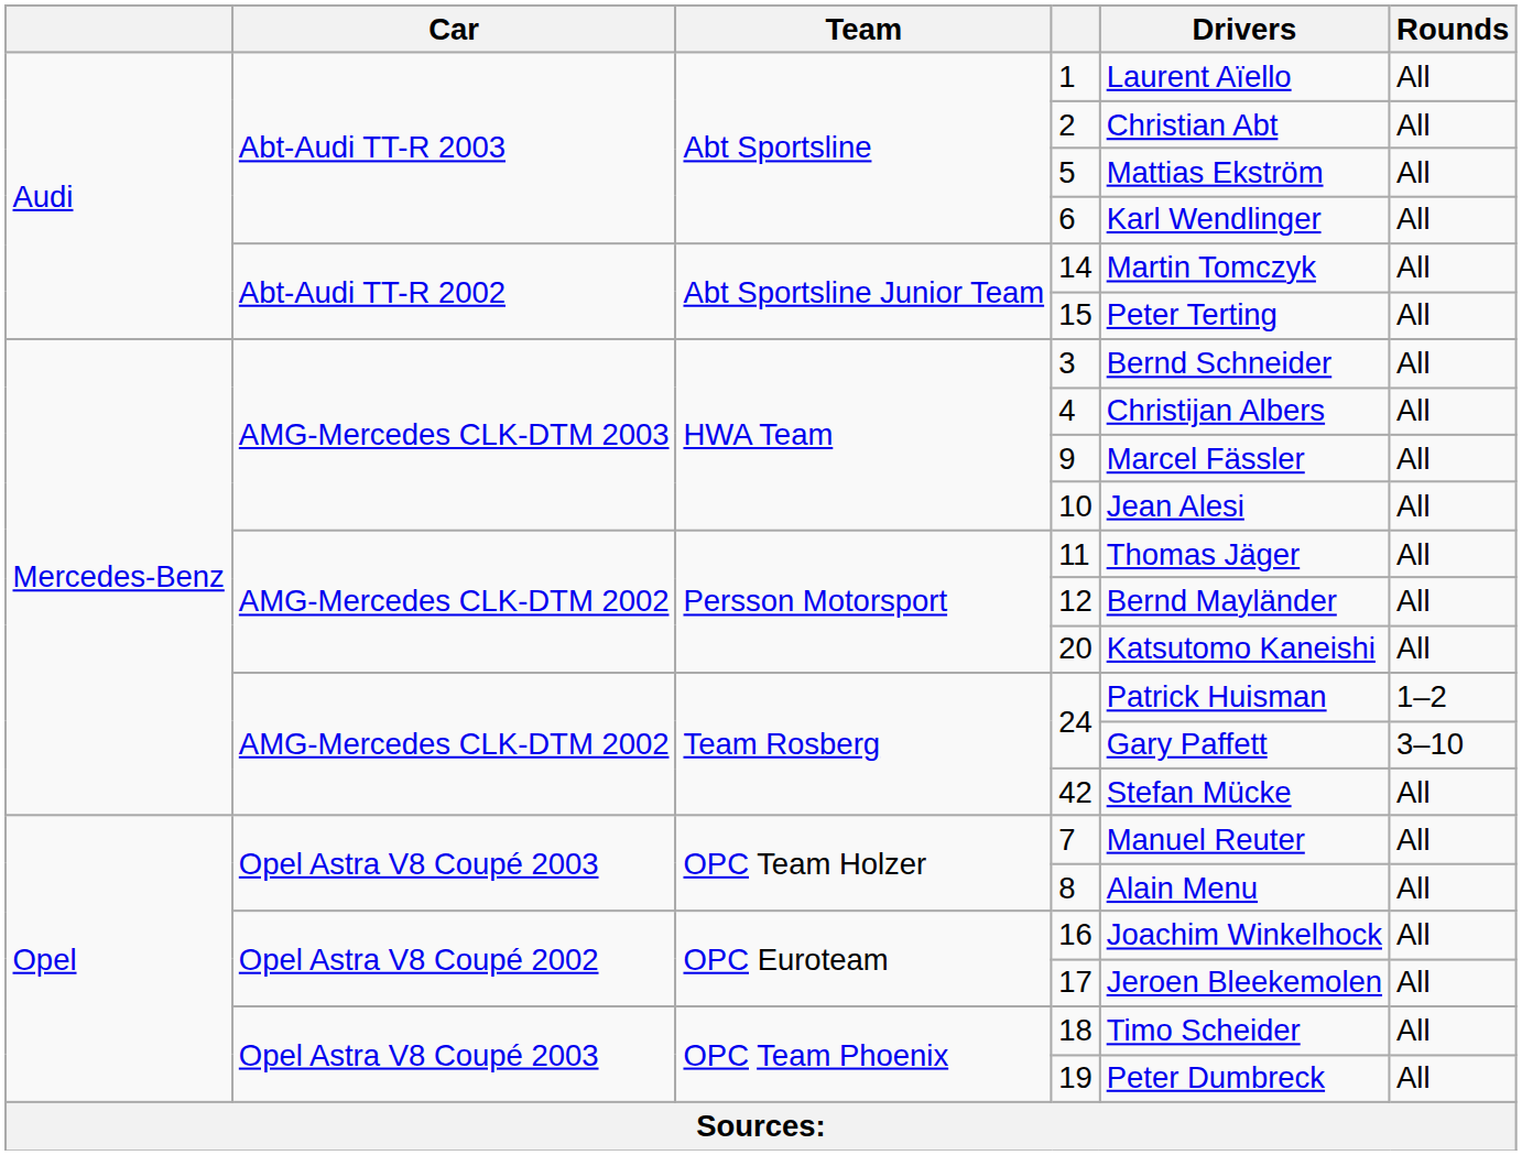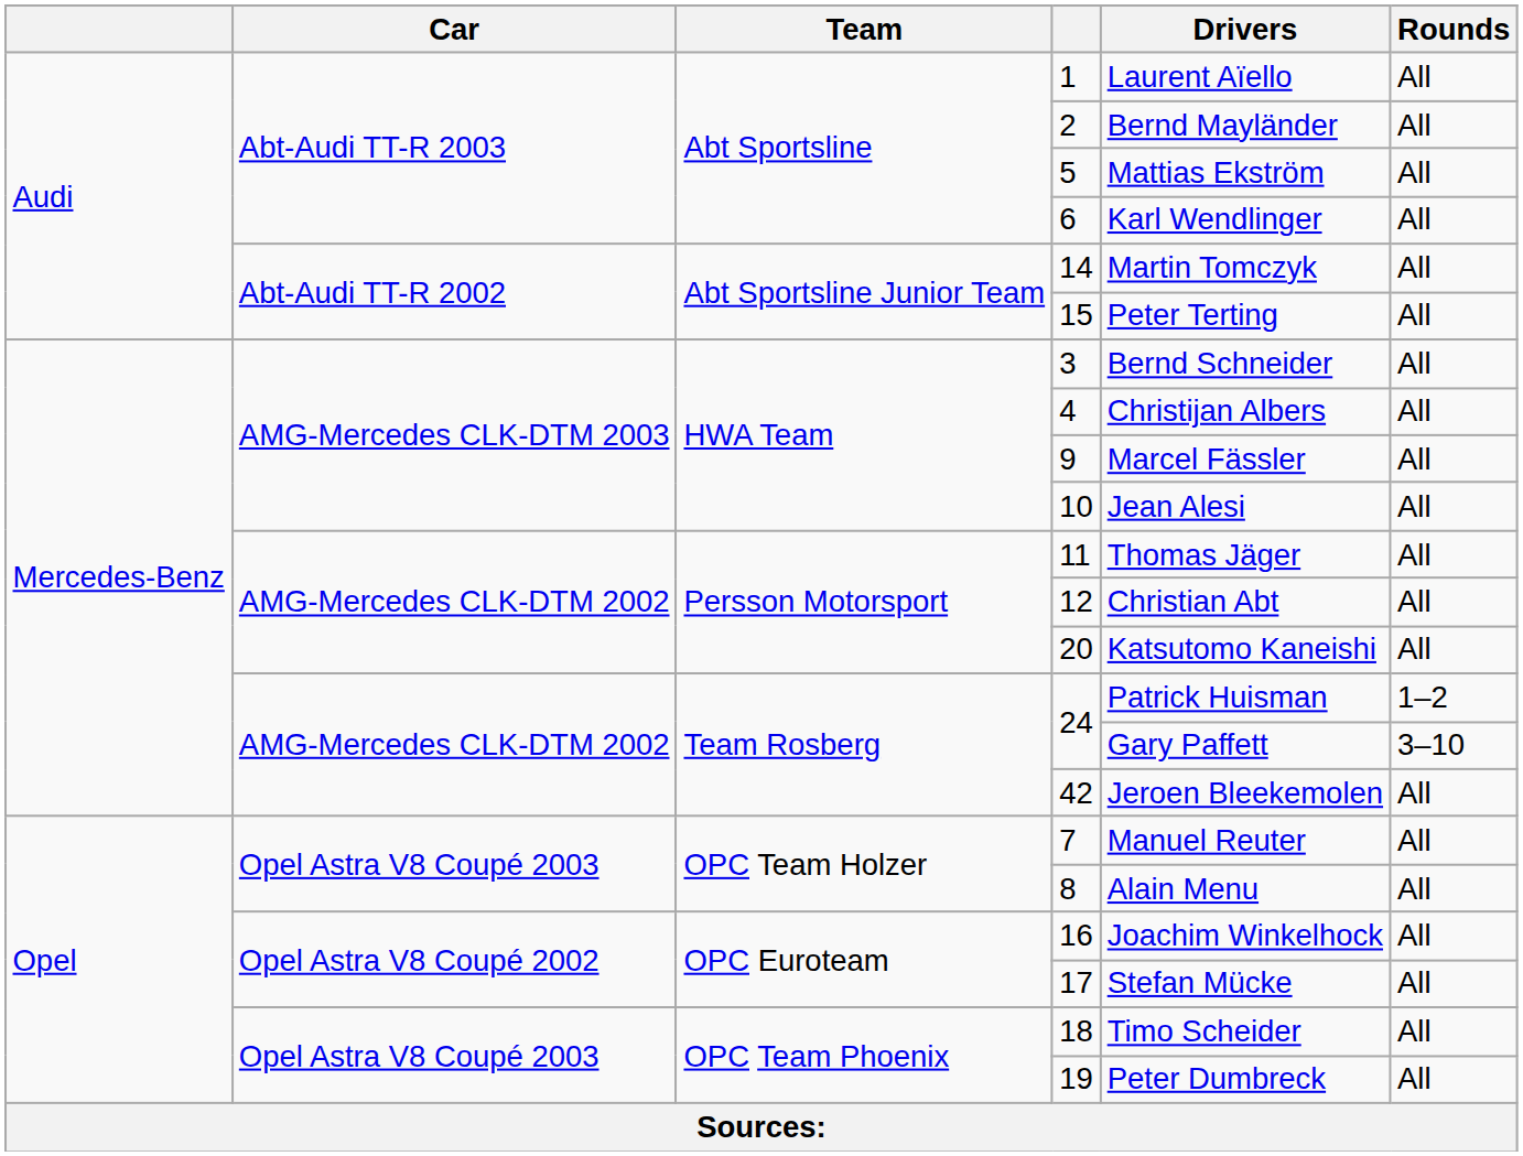2 | Drivers: Christian Abt -> Bernd Mayländer
12 | Drivers: Bernd Mayländer -> Christian Abt
42 | Drivers: Stefan Mücke -> Jeroen Bleekemolen
17 | Drivers: Jeroen Bleekemolen -> Stefan Mücke
